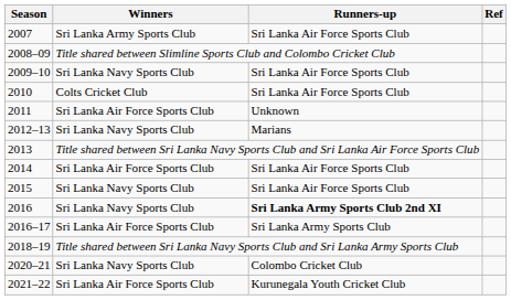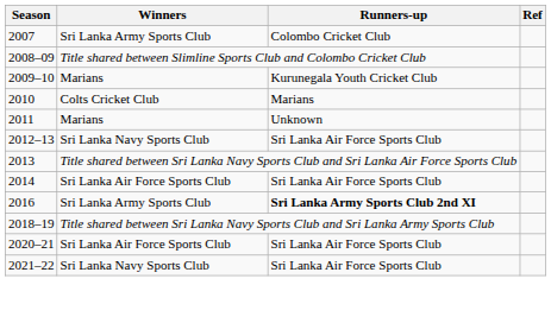2007 | Runners-up: Sri Lanka Air Force Sports Club -> Colombo Cricket Club
2009–10 | Winners: Sri Lanka Navy Sports Club -> Marians
2009–10 | Runners-up: Sri Lanka Air Force Sports Club -> Kurunegala Youth Cricket Club
2010 | Runners-up: Sri Lanka Air Force Sports Club -> Marians
2011 | Winners: Sri Lanka Air Force Sports Club -> Marians
2012–13 | Runners-up: Marians -> Sri Lanka Air Force Sports Club
- row: 2015 | Sri Lanka Navy Sports Club | Sri Lanka Air Force Sports Club
2016 | Winners: Sri Lanka Navy Sports Club -> Sri Lanka Army Sports Club
- row: 2016–17 | Sri Lanka Air Force Sports Club | Sri Lanka Army Sports Club
2020–21 | Winners: Sri Lanka Navy Sports Club -> Sri Lanka Air Force Sports Club
2020–21 | Runners-up: Colombo Cricket Club -> Sri Lanka Air Force Sports Club
2021–22 | Winners: Sri Lanka Air Force Sports Club -> Sri Lanka Navy Sports Club
2021–22 | Runners-up: Kurunegala Youth Cricket Club -> Sri Lanka Air Force Sports Club
